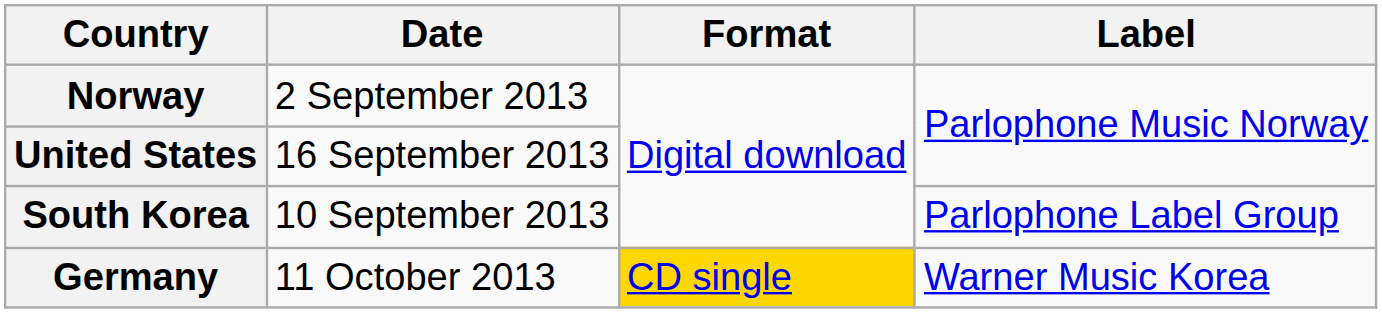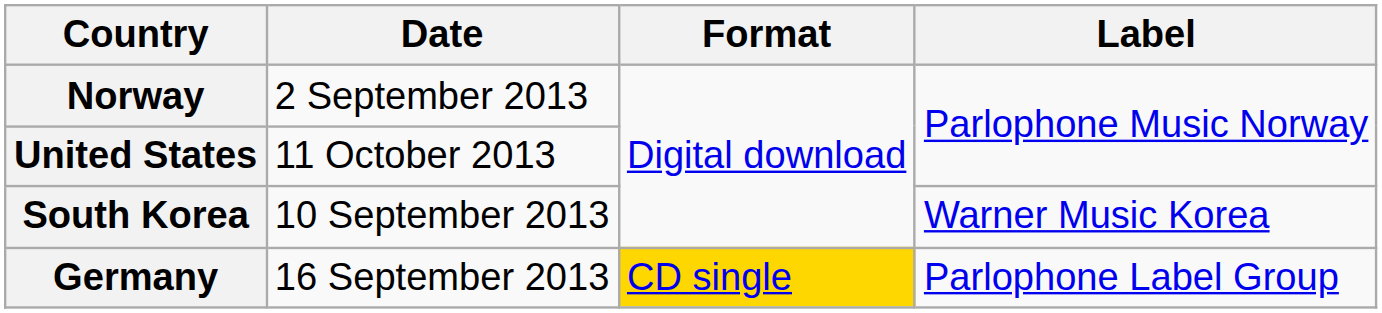United States | Date: 16 September 2013 -> 11 October 2013
South Korea | Label: Parlophone Label Group -> Warner Music Korea
Germany | Date: 11 October 2013 -> 16 September 2013
Germany | Label: Warner Music Korea -> Parlophone Label Group
